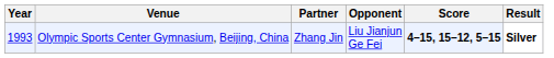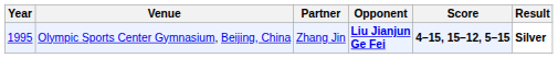Olympic Sports Center Gymnasium, Beijing, China | Year: 1993 -> 1995
Olympic Sports Center Gymnasium, Beijing, China | Opponent: normal -> bold
